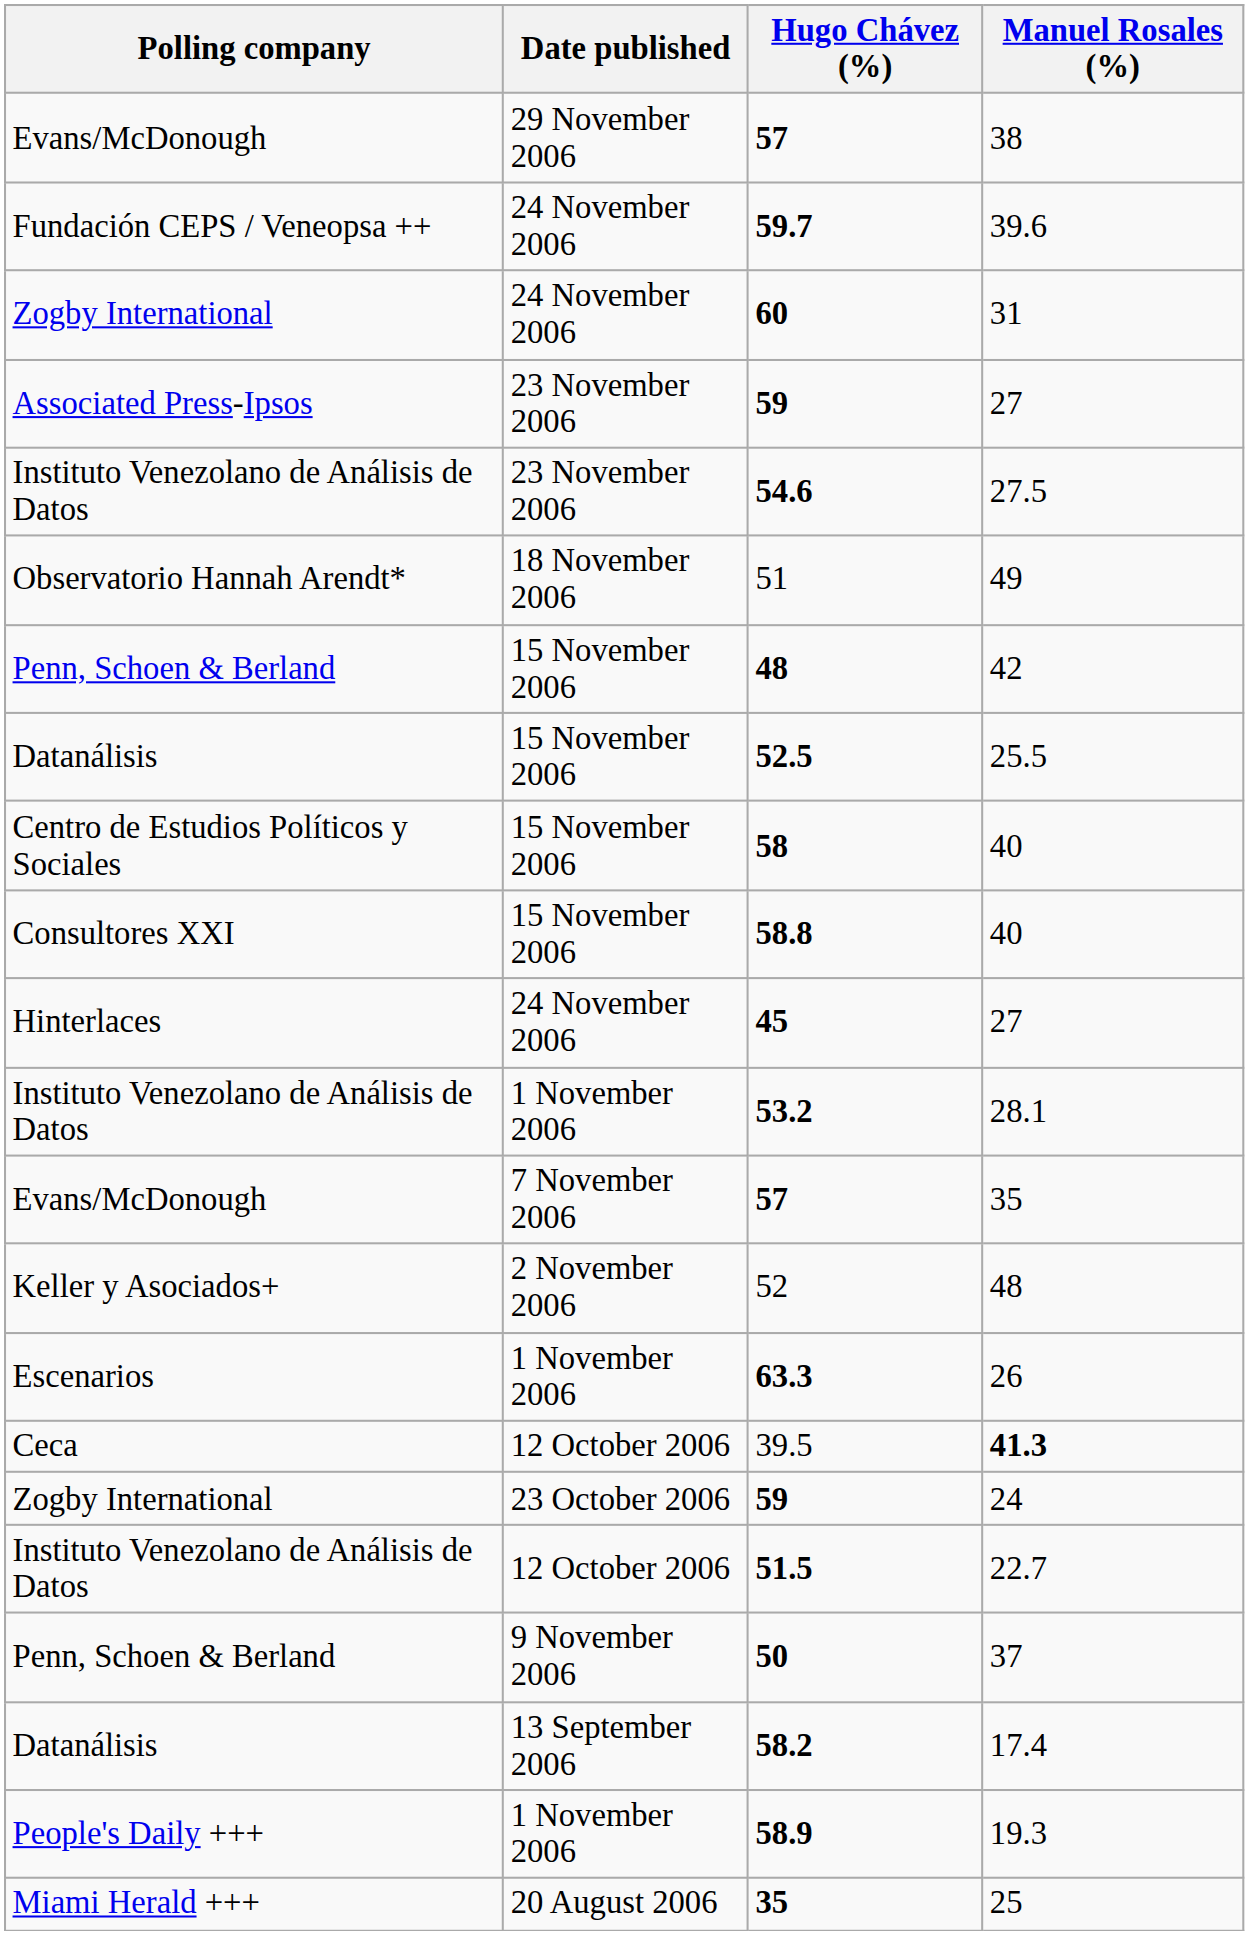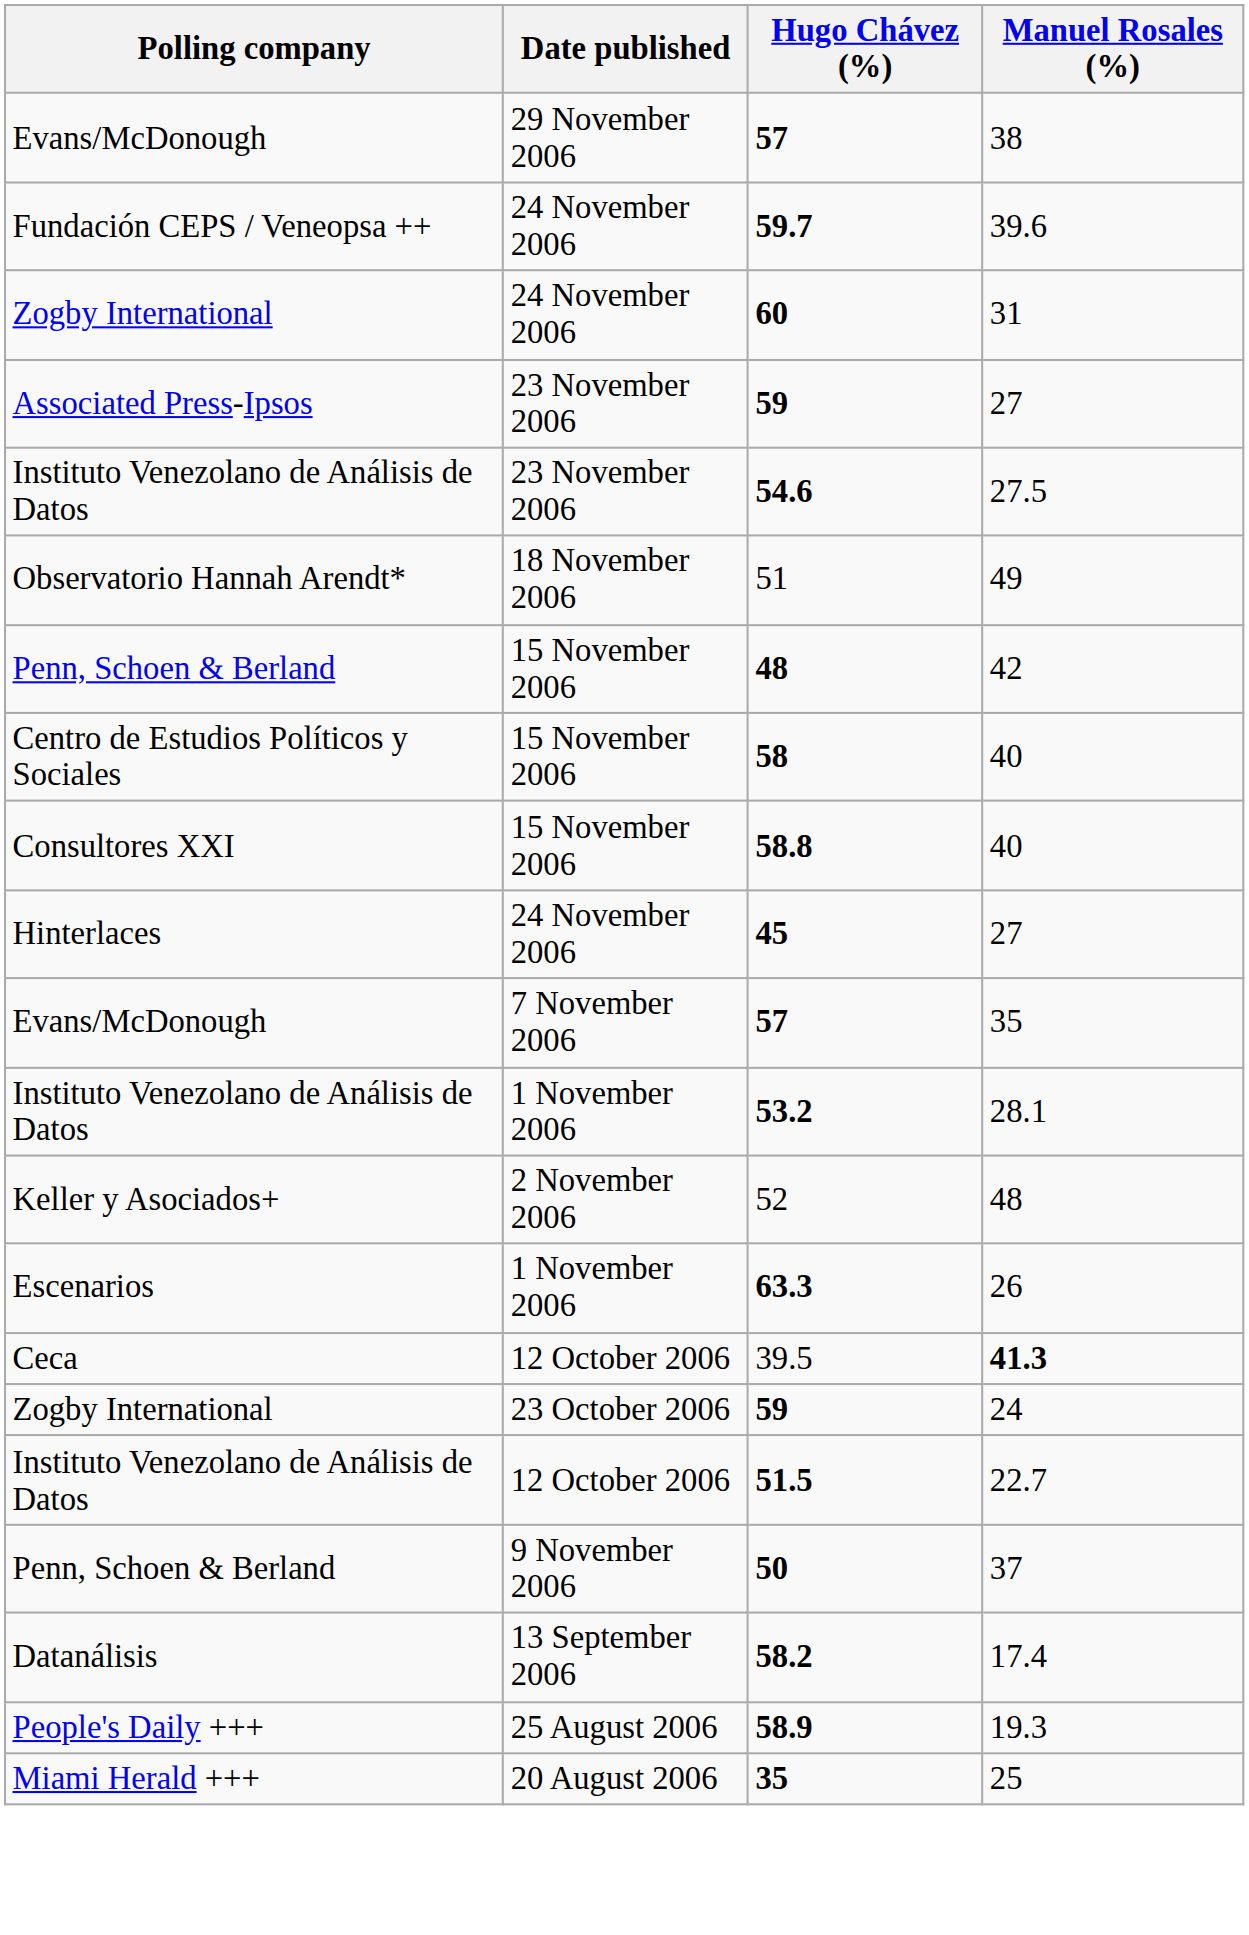- row: Datanálisis | 15 November 2006 | 52.5 | 25.5
rows swapped: 57 / 35 <-> 53.2
58.9 | Date published: 1 November 2006 -> 25 August 2006
